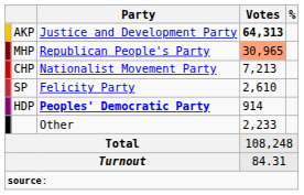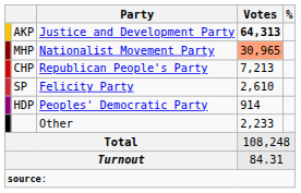MHP | Party: Republican People's Party -> Nationalist Movement Party
CHP | Party: Nationalist Movement Party -> Republican People's Party
HDP | Party: bold -> normal
